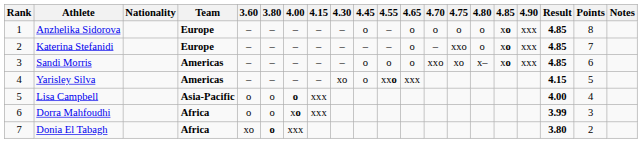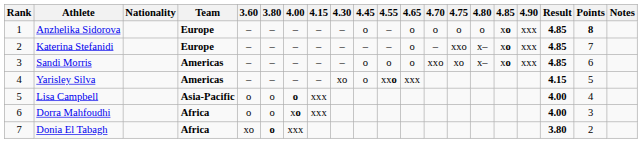Anzhelika Sidorova | Points: normal -> bold
Katerina Stefanidi | 4.80: o -> x–
Dorra Mahfoudhi | Result: 3.99 -> 4.00
